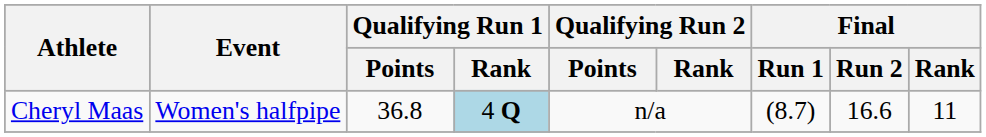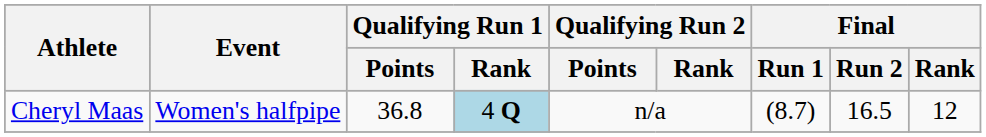Cheryl Maas | Final / Run 2: 16.6 -> 16.5
Cheryl Maas | Final / Rank: 11 -> 12
